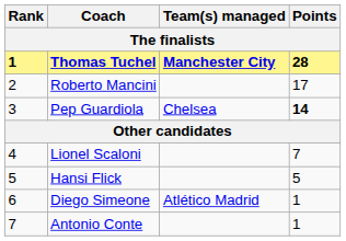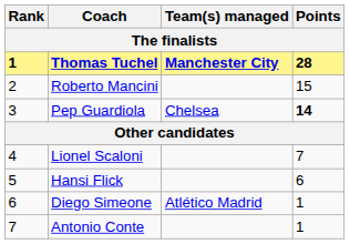Roberto Mancini | Points: 17 -> 15
Hansi Flick | Points: 5 -> 6
